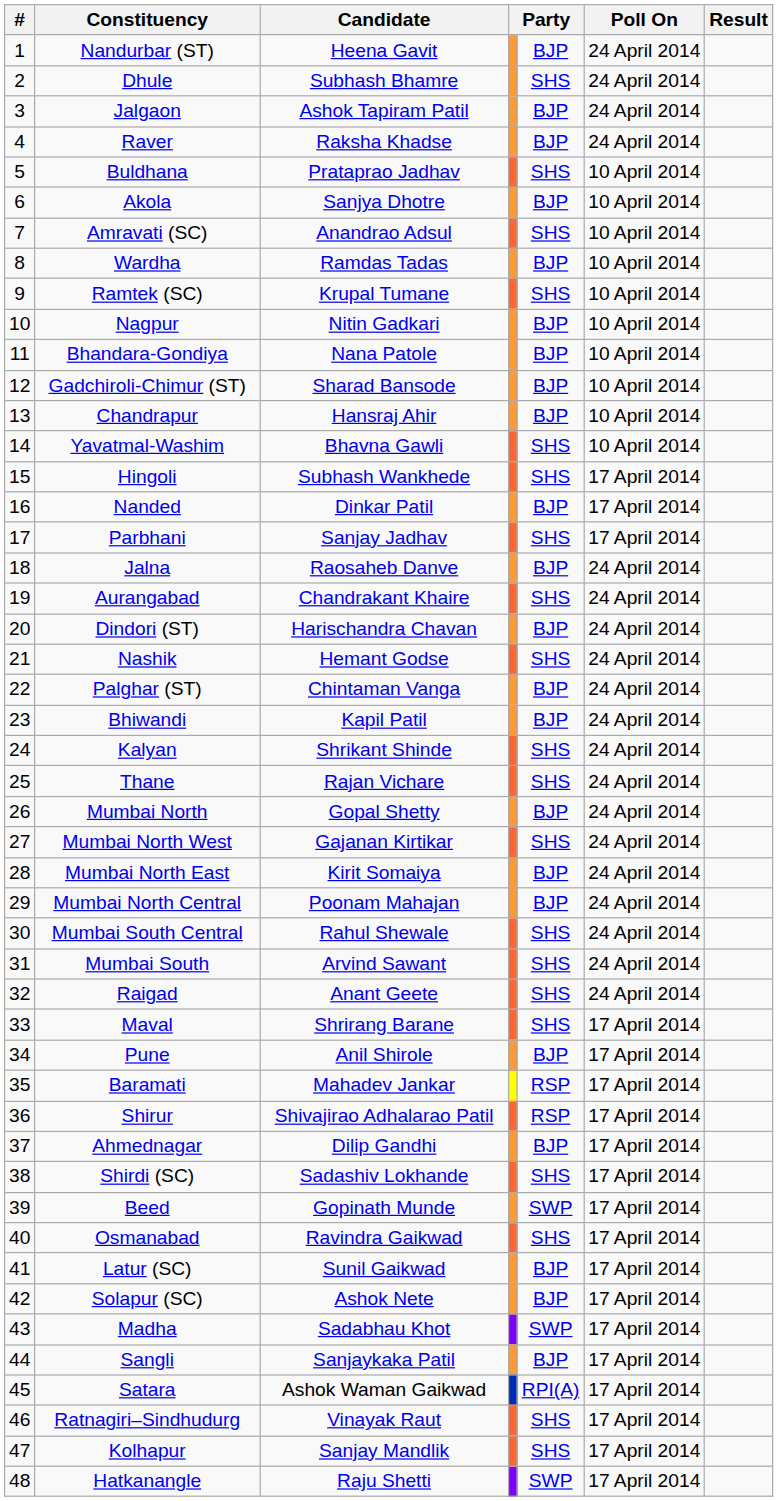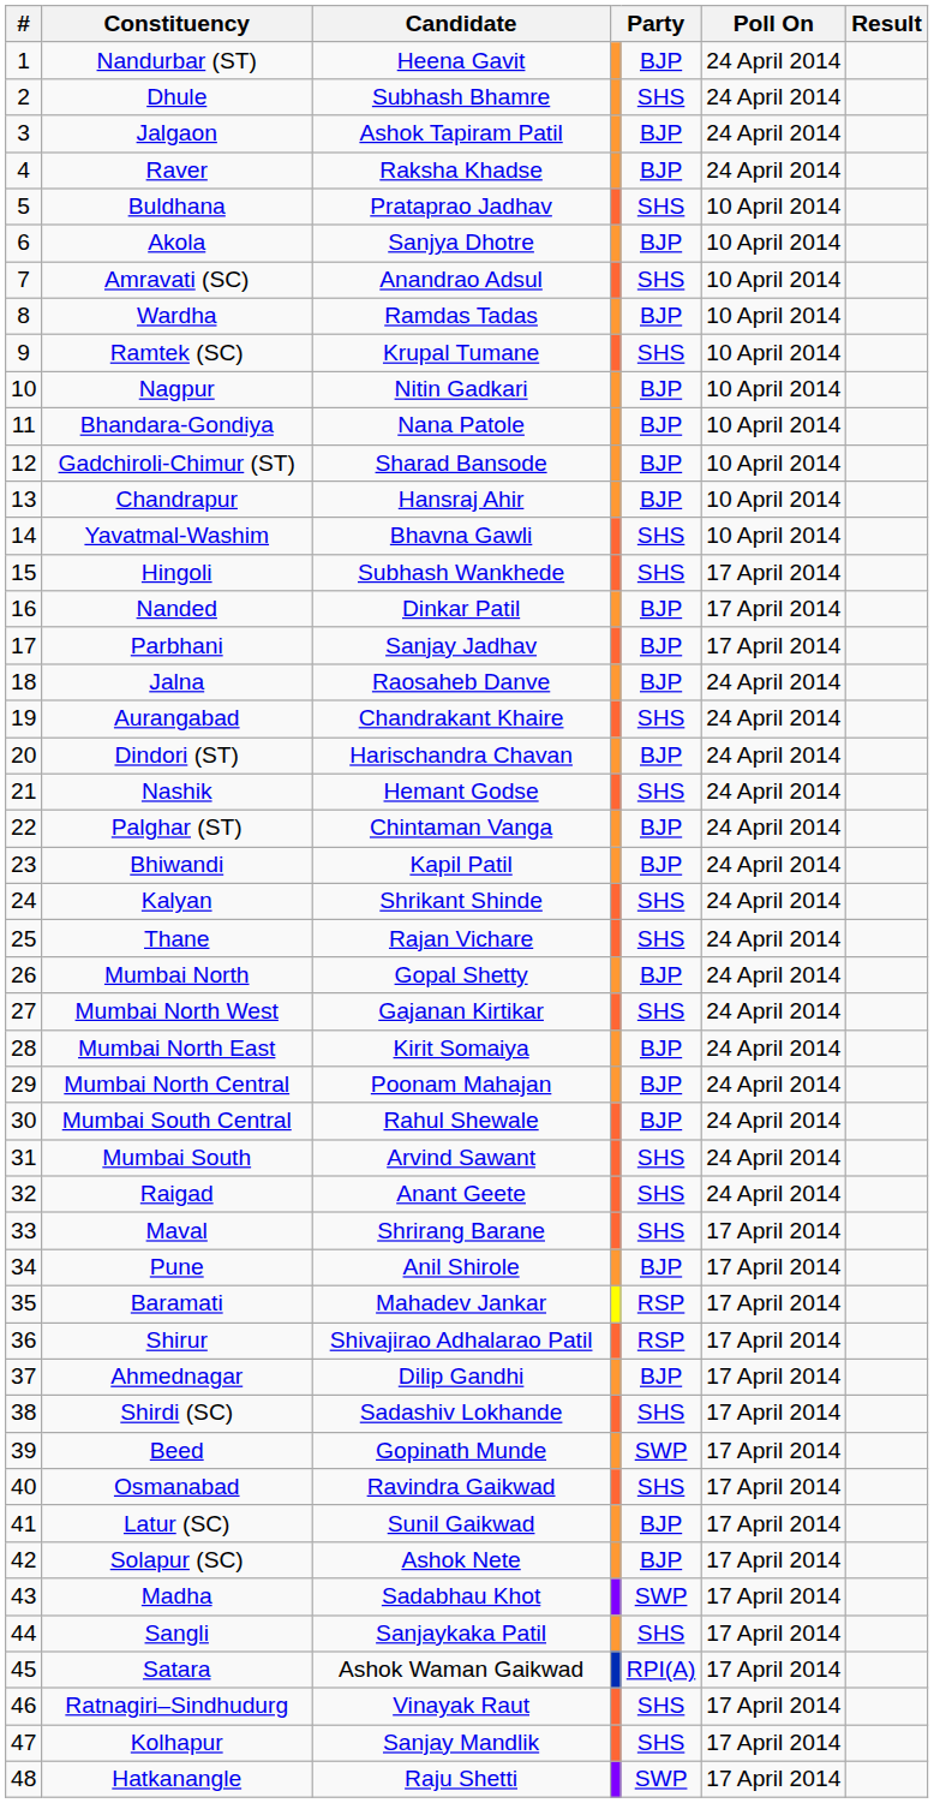Parbhani | column 5: SHS -> BJP
Mumbai South Central | column 5: SHS -> BJP
Sangli | column 5: BJP -> SHS
